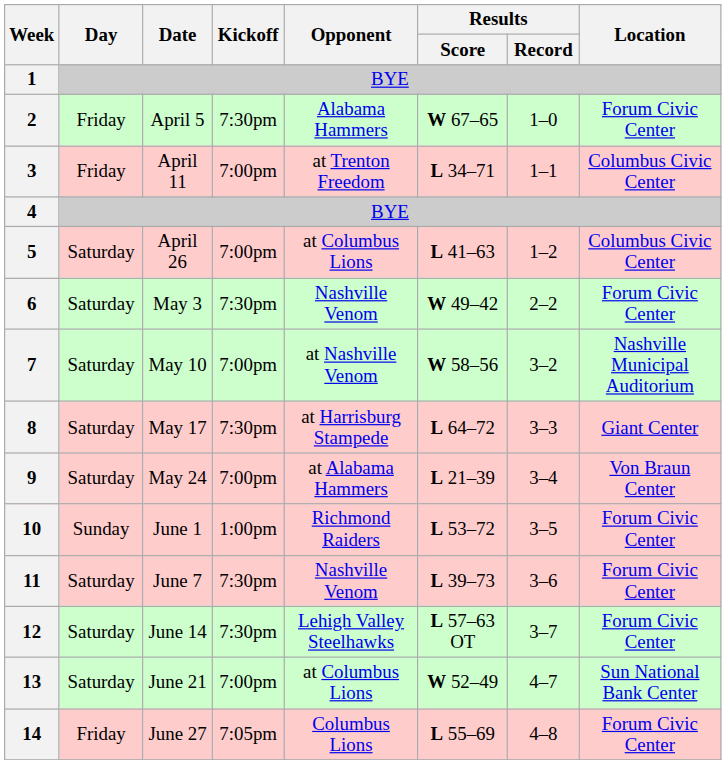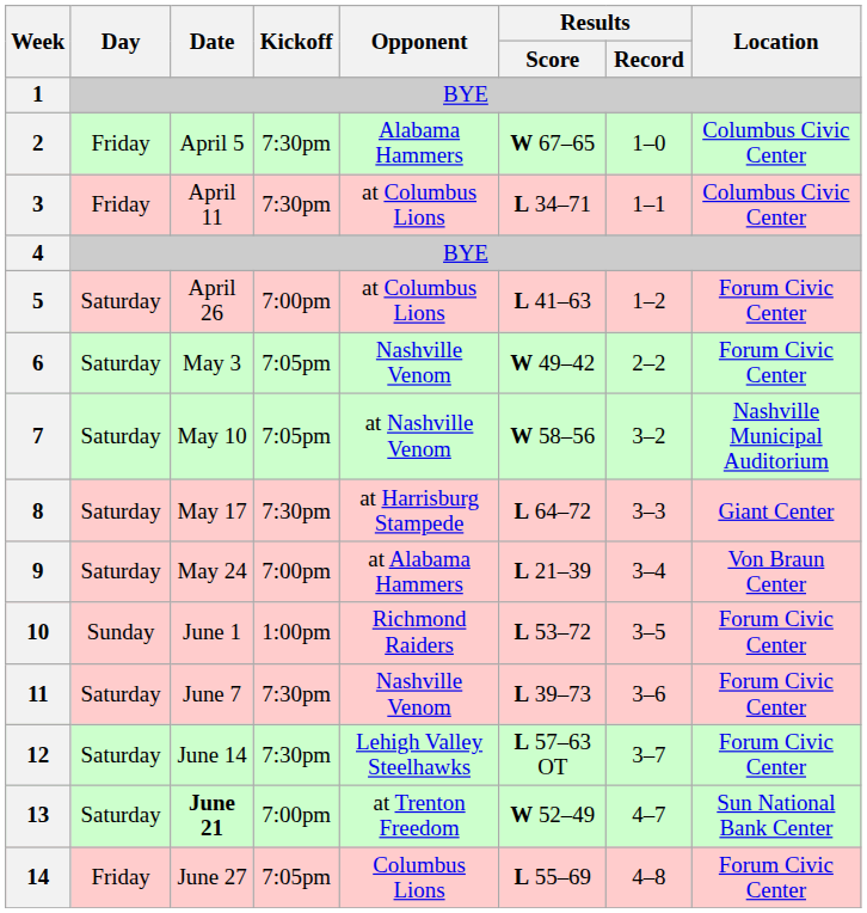2 | Location: Forum Civic Center -> Columbus Civic Center
3 | Kickoff: 7:00pm -> 7:30pm
3 | Opponent: at Trenton Freedom -> at Columbus Lions
5 | Location: Columbus Civic Center -> Forum Civic Center
6 | Kickoff: 7:30pm -> 7:05pm
7 | Kickoff: 7:00pm -> 7:05pm
13 | Date: normal -> bold
13 | Opponent: at Columbus Lions -> at Trenton Freedom
